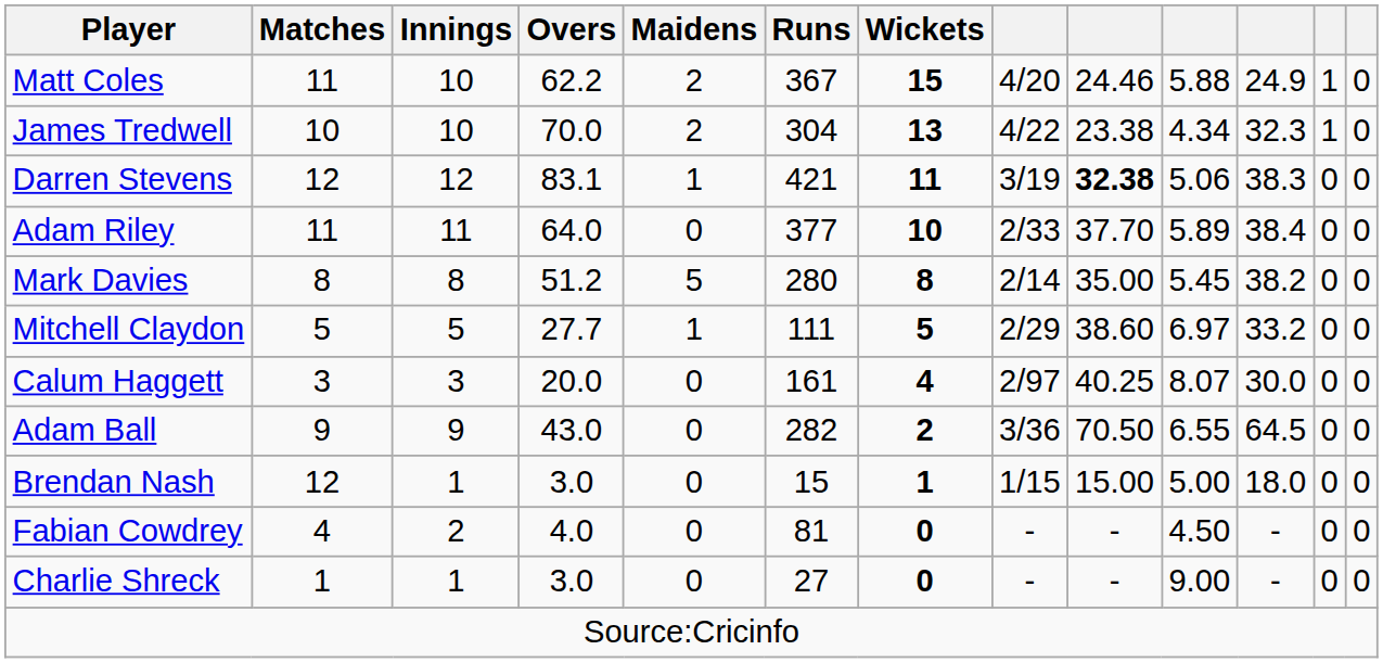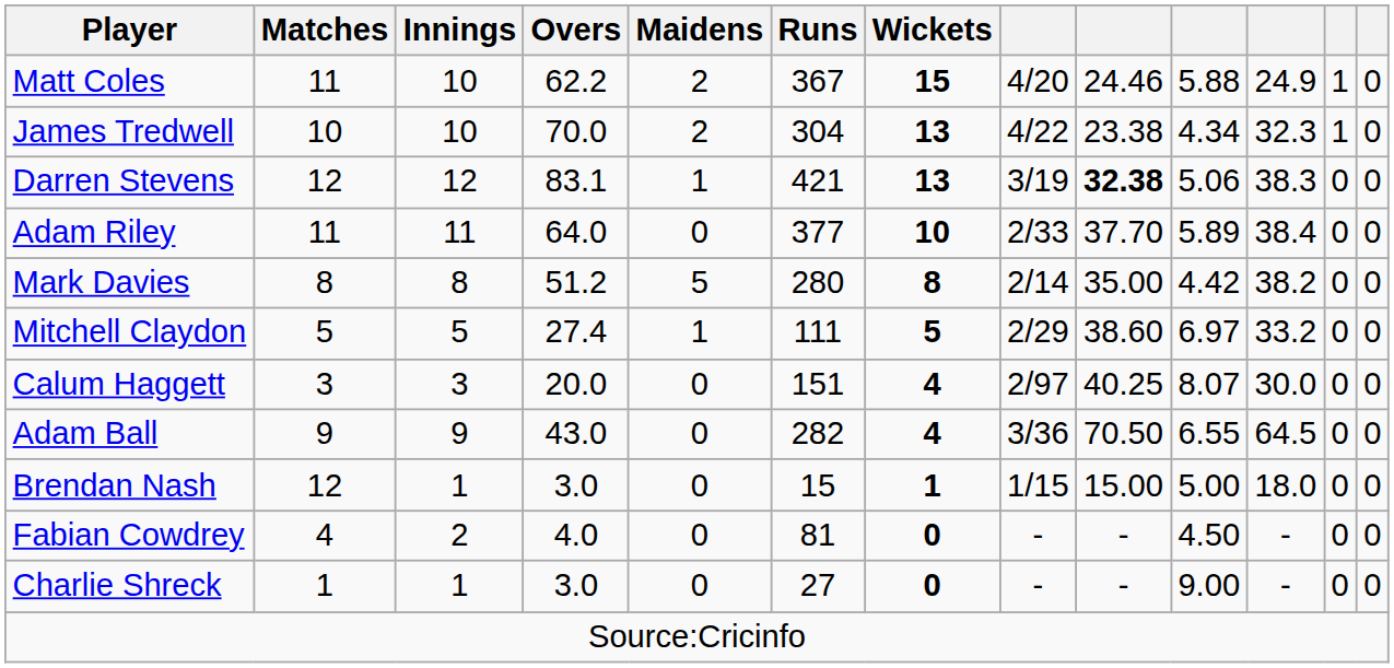Darren Stevens | Wickets: 11 -> 13
Mark Davies | column 10: 5.45 -> 4.42
Mitchell Claydon | Overs: 27.7 -> 27.4
Calum Haggett | Runs: 161 -> 151
Adam Ball | Wickets: 2 -> 4
